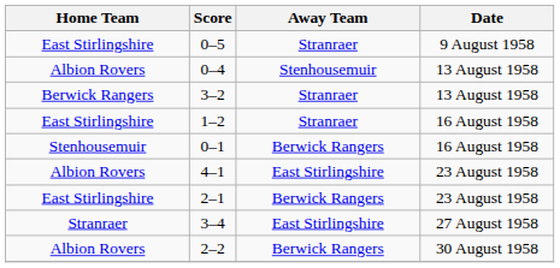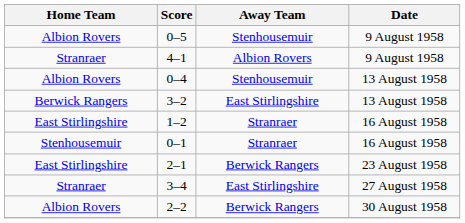0–5 | Home Team: East Stirlingshire -> Albion Rovers
0–5 | Away Team: Stranraer -> Stenhousemuir
+ row: Stranraer | 4–1 | Albion Rovers | 9 August 1958
3–2 | Away Team: Stranraer -> East Stirlingshire
0–1 | Away Team: Berwick Rangers -> Stranraer
- row: Albion Rovers | 4–1 | East Stirlingshire | 23 August 1958
